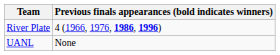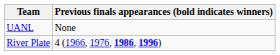rows swapped: UANL <-> River Plate
